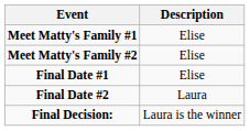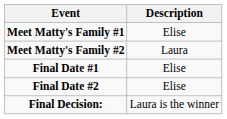Meet Matty's Family #2 | Description: Elise -> Laura
Final Date #2 | Description: Laura -> Elise
